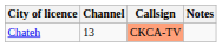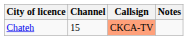Chateh | Channel: 13 -> 15
